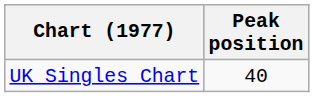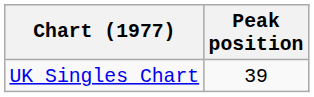UK Singles Chart | Peak position: 40 -> 39
